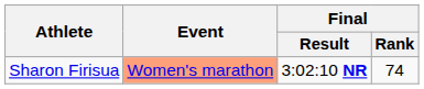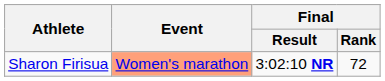Sharon Firisua | Final / Rank: 74 -> 72
